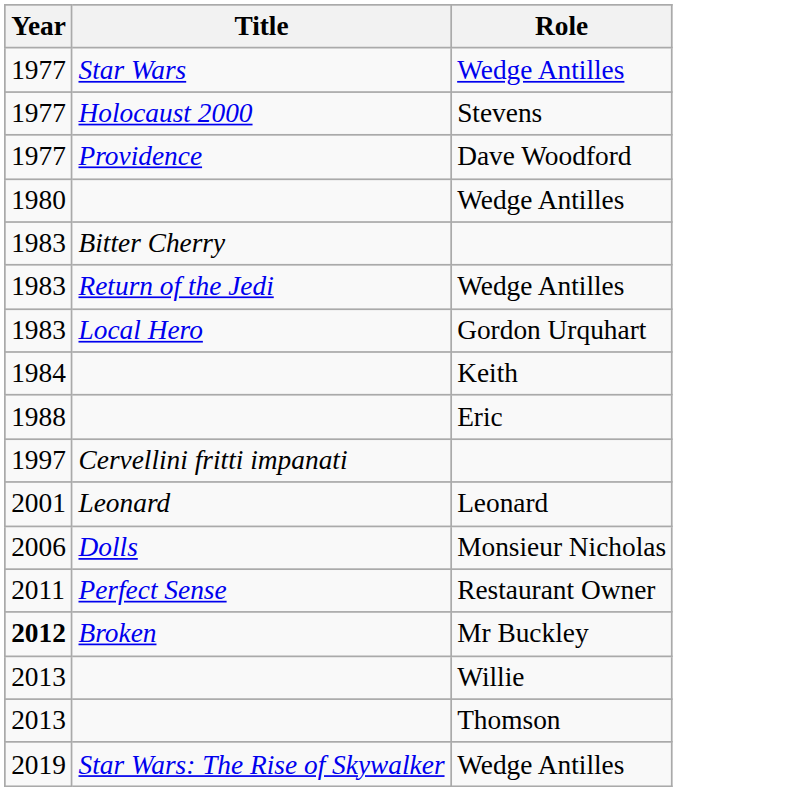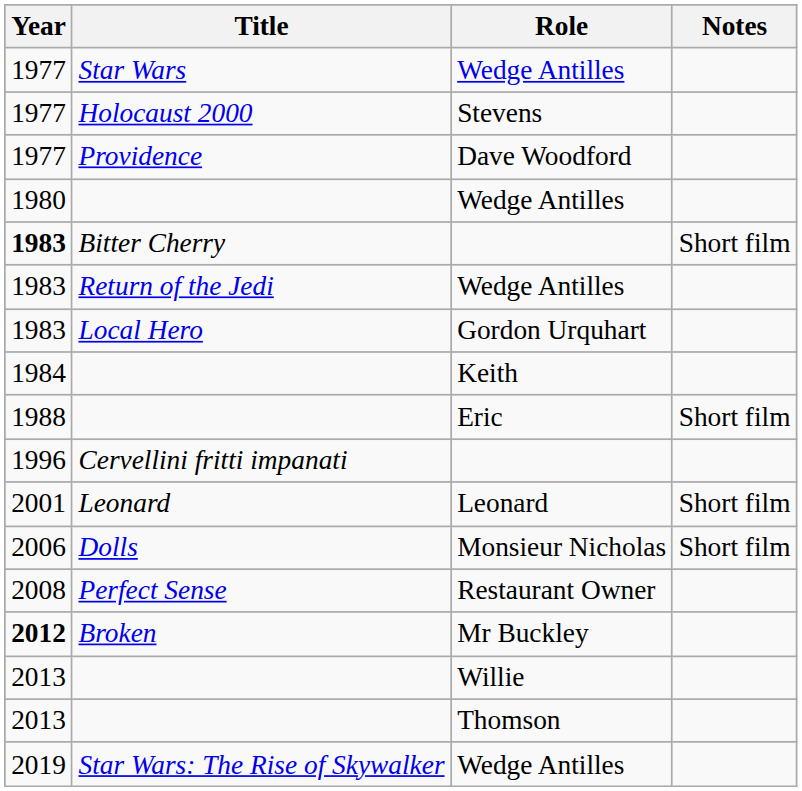+ column: Notes | Short film | Short film | Short film | Short film
Bitter Cherry | Year: normal -> bold
Cervellini fritti impanati | Year: 1997 -> 1996
Perfect Sense | Year: 2011 -> 2008
